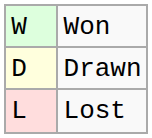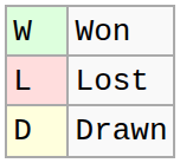rows swapped: Drawn <-> Lost
